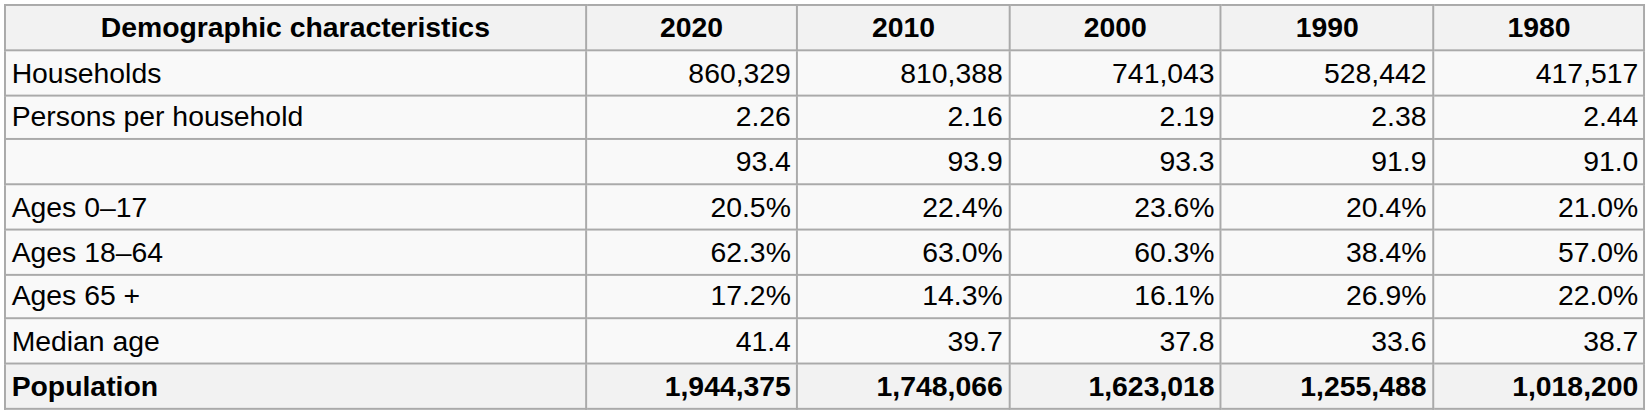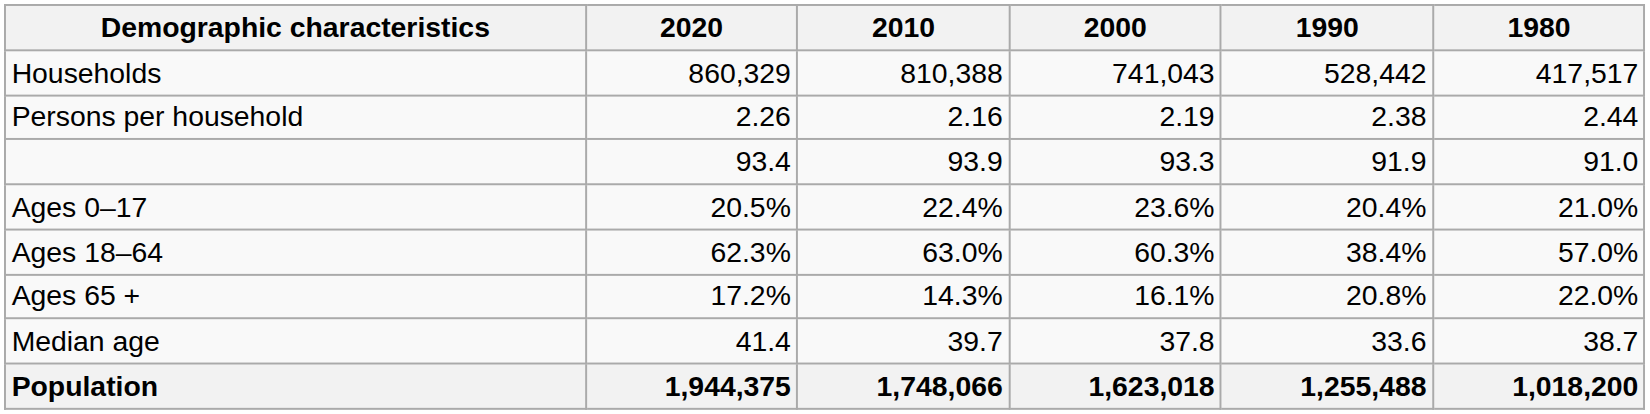Ages 65 + | 1990: 26.9% -> 20.8%
